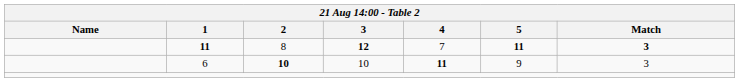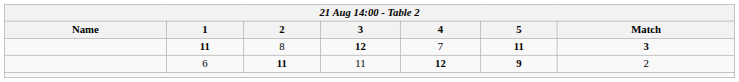6 | 2: 10 -> 11
6 | 3: 10 -> 11
6 | 4: 11 -> 12
6 | 5: normal -> bold
6 | Match: 3 -> 2
